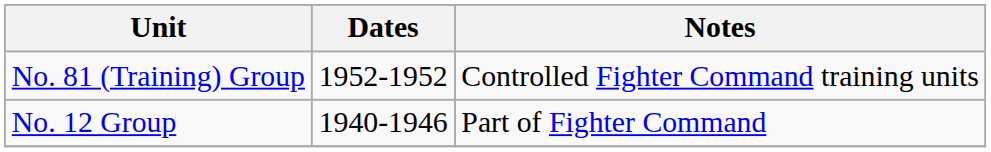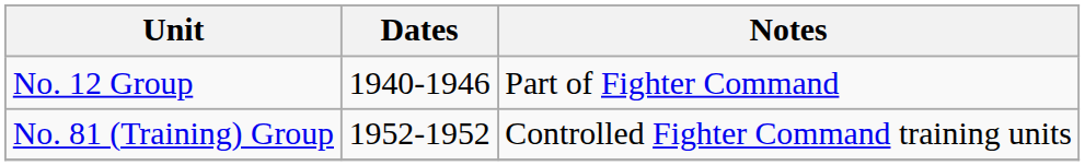rows swapped: No. 12 Group <-> No. 81 (Training) Group
